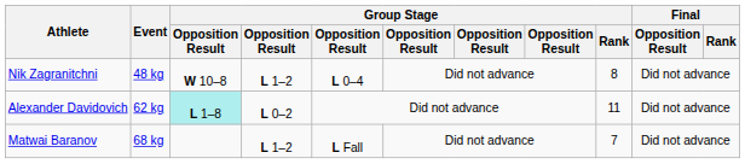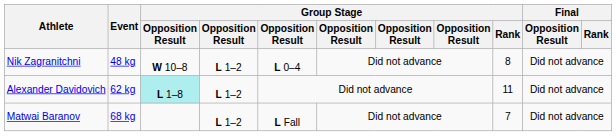Alexander Davidovich | column 4: L 0–2 -> L 1–2
